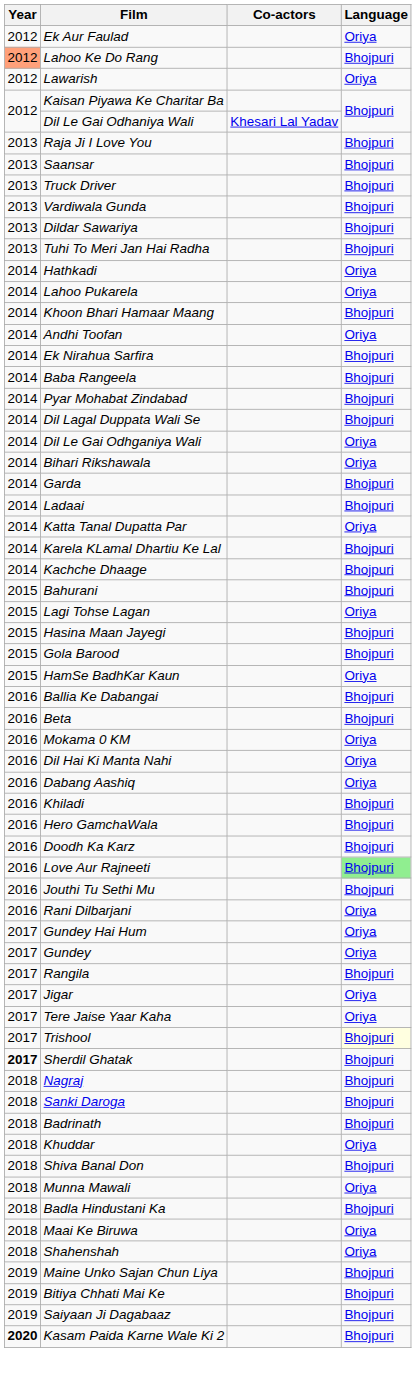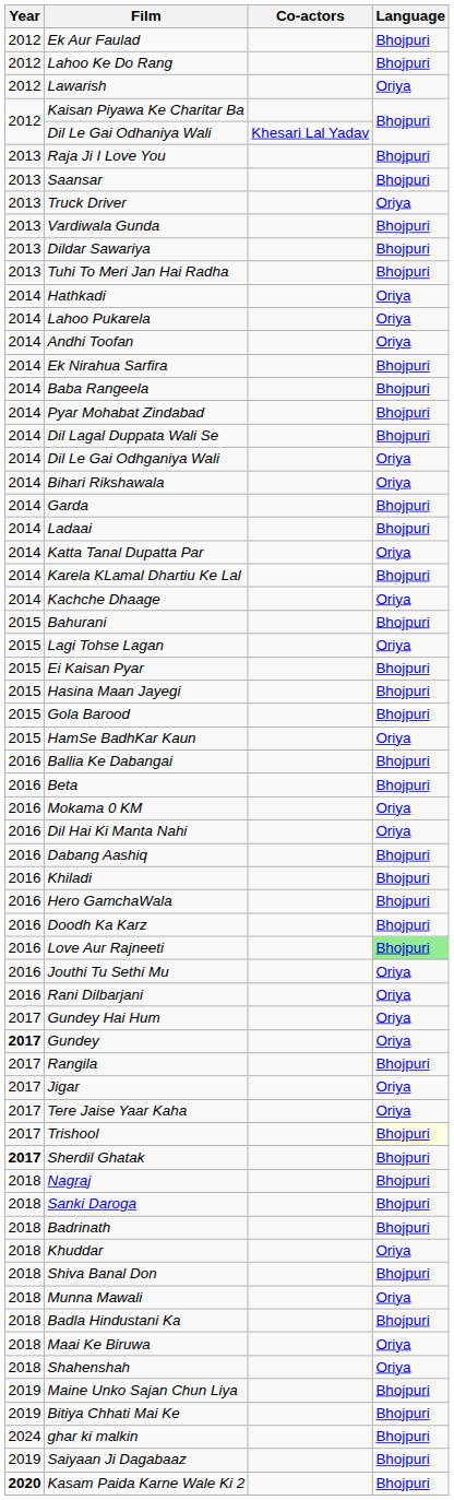Ek Aur Faulad | Language: Oriya -> Bhojpuri
Lahoo Ke Do Rang | Year: lightsalmon background -> no background
Truck Driver | Language: Bhojpuri -> Oriya
- row: 2014 | Khoon Bhari Hamaar Maang | Bhojpuri
Kachche Dhaage | Language: Bhojpuri -> Oriya
+ row: 2015 | Ei Kaisan Pyar | Bhojpuri
Dabang Aashiq | Language: Oriya -> Bhojpuri
Jouthi Tu Sethi Mu | Language: Bhojpuri -> Oriya
Gundey | Year: normal -> bold
+ row: 2024 | ghar ki malkin | Bhojpuri
